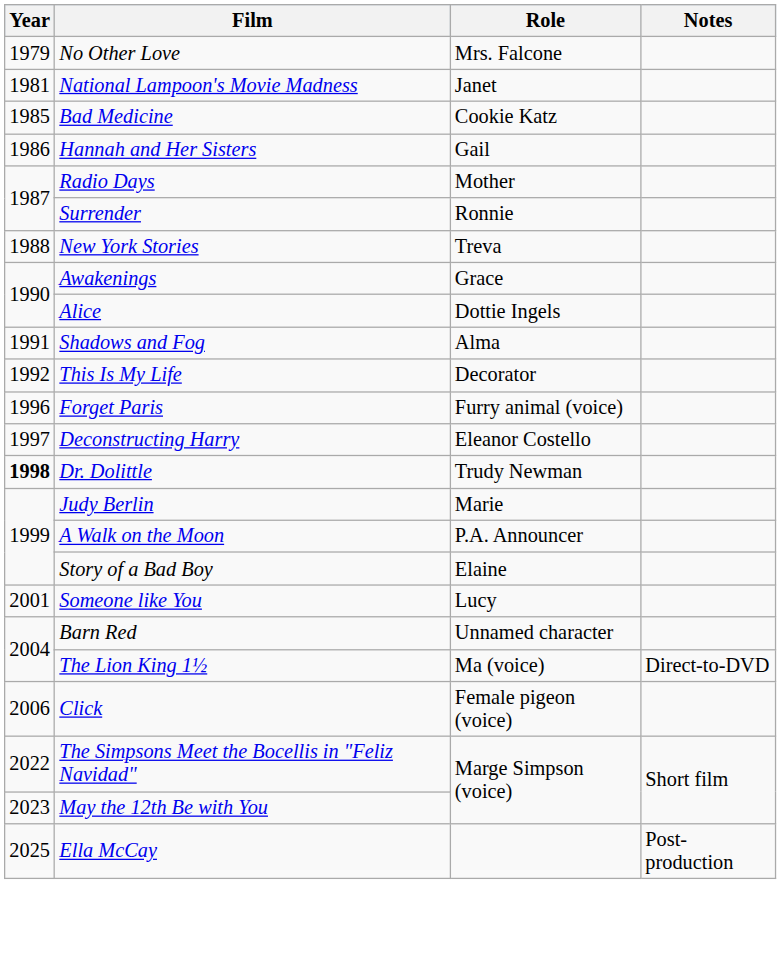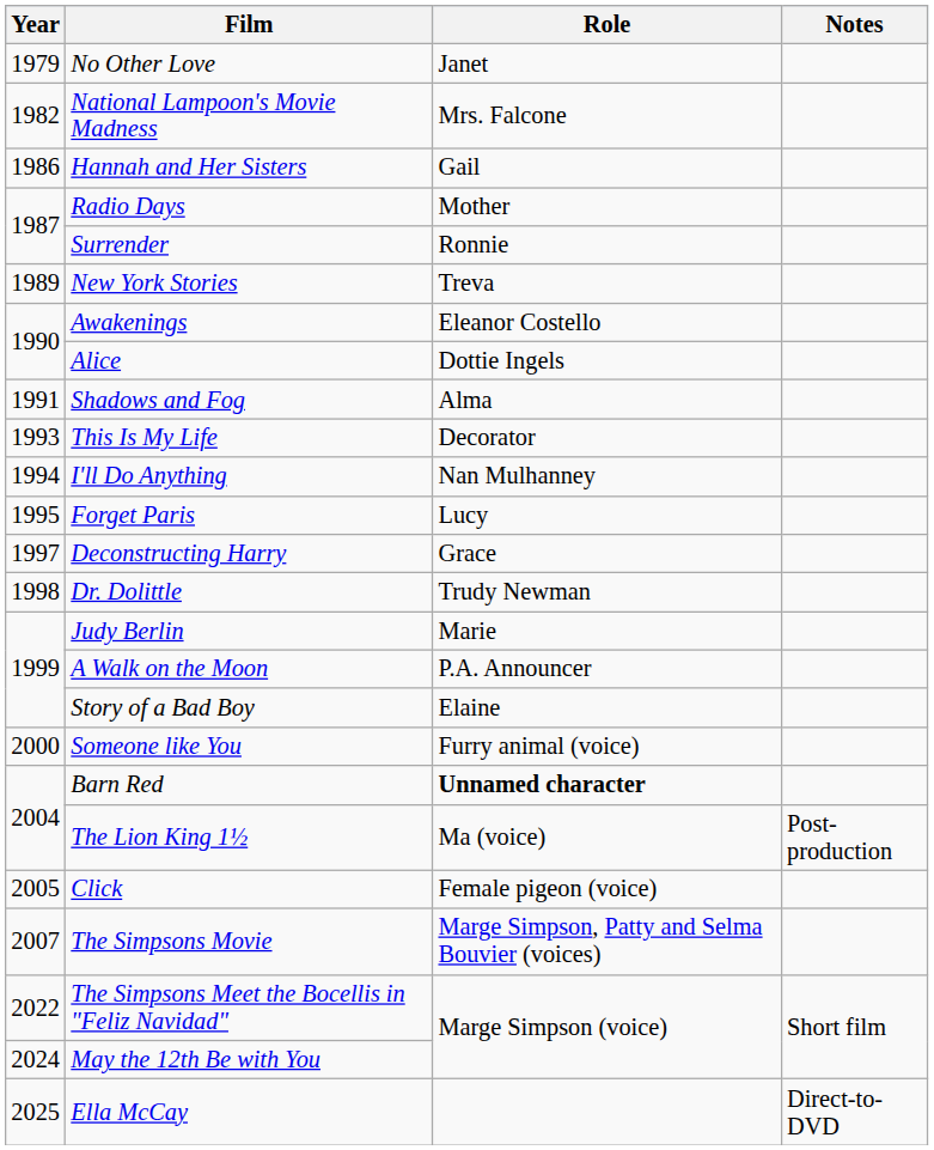No Other Love | Role: Mrs. Falcone -> Janet
National Lampoon's Movie Madness | Year: 1981 -> 1982
National Lampoon's Movie Madness | Role: Janet -> Mrs. Falcone
- row: 1985 | Bad Medicine | Cookie Katz
New York Stories | Year: 1988 -> 1989
Awakenings | Role: Grace -> Eleanor Costello
This Is My Life | Year: 1992 -> 1993
+ row: 1994 | I'll Do Anything | Nan Mulhanney
Forget Paris | Year: 1996 -> 1995
Forget Paris | Role: Furry animal (voice) -> Lucy
Deconstructing Harry | Role: Eleanor Costello -> Grace
Dr. Dolittle | Year: bold -> normal
Someone like You | Year: 2001 -> 2000
Someone like You | Role: Lucy -> Furry animal (voice)
Barn Red | Role: normal -> bold
The Lion King 1½ | Notes: Direct-to-DVD -> Post-production
Click | Year: 2006 -> 2005
+ row: 2007 | The Simpsons Movie | Marge Simpson, Patty and Selma Bouvier (voices)
May the 12th Be with You | Year: 2023 -> 2024
Ella McCay | Notes: Post-production -> Direct-to-DVD
